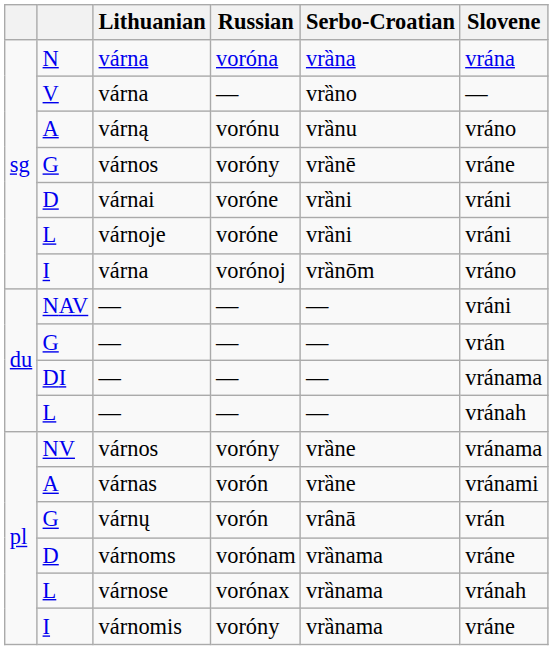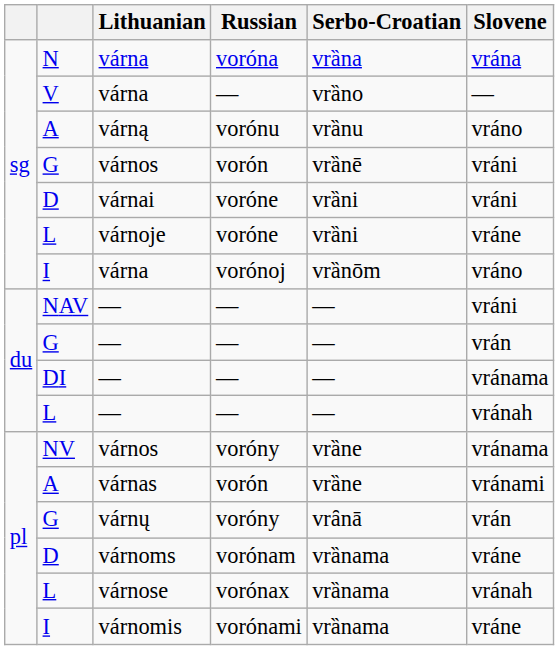G / várnos | Russian: voróny -> vorón
G / várnos | Slovene: vráne -> vráni
várnoje | Slovene: vráni -> vráne
várnų | Russian: vorón -> voróny
várnomis | Russian: voróny -> vorónami
